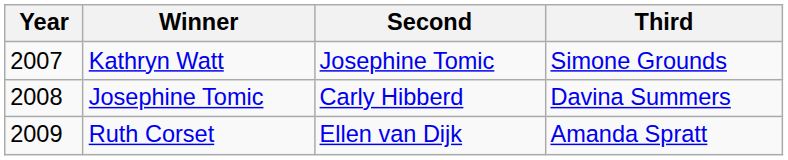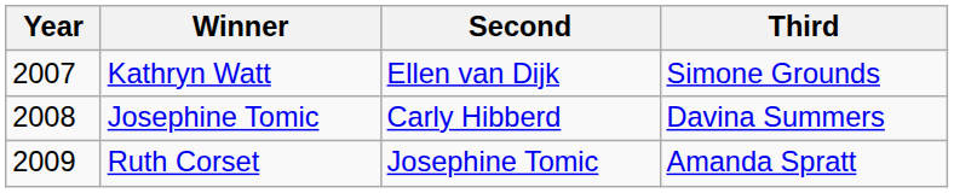Kathryn Watt | Second: Josephine Tomic -> Ellen van Dijk
Ruth Corset | Second: Ellen van Dijk -> Josephine Tomic
